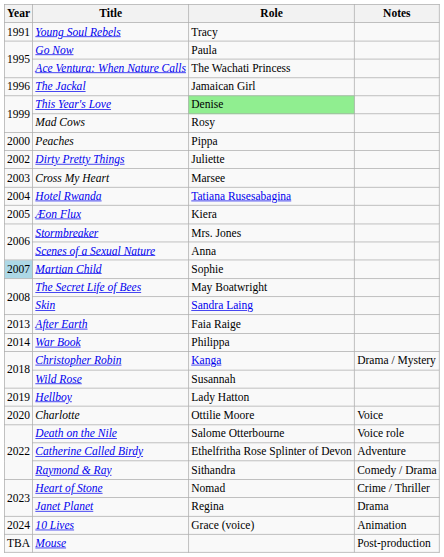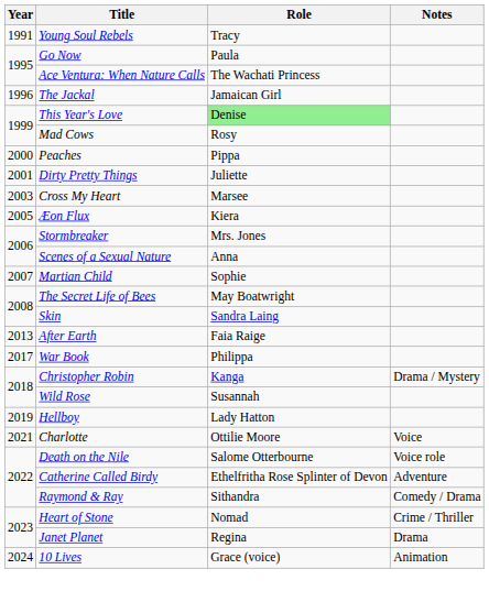Dirty Pretty Things | Year: 2002 -> 2001
- row: 2004 | Hotel Rwanda | Tatiana Rusesabagina
Martian Child | Year: lightblue background -> no background
War Book | Year: 2014 -> 2017
Charlotte | Year: 2020 -> 2021
- row: TBA | Mouse | Post-production
